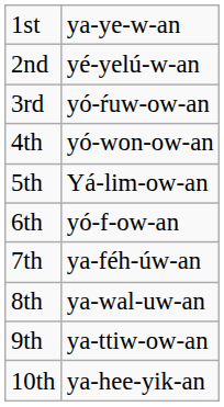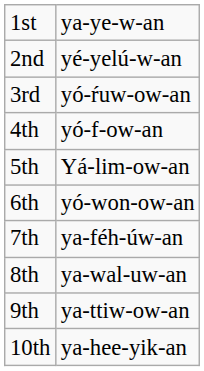4th | column 2: yó-won-ow-an -> yó-f-ow-an
6th | column 2: yó-f-ow-an -> yó-won-ow-an
